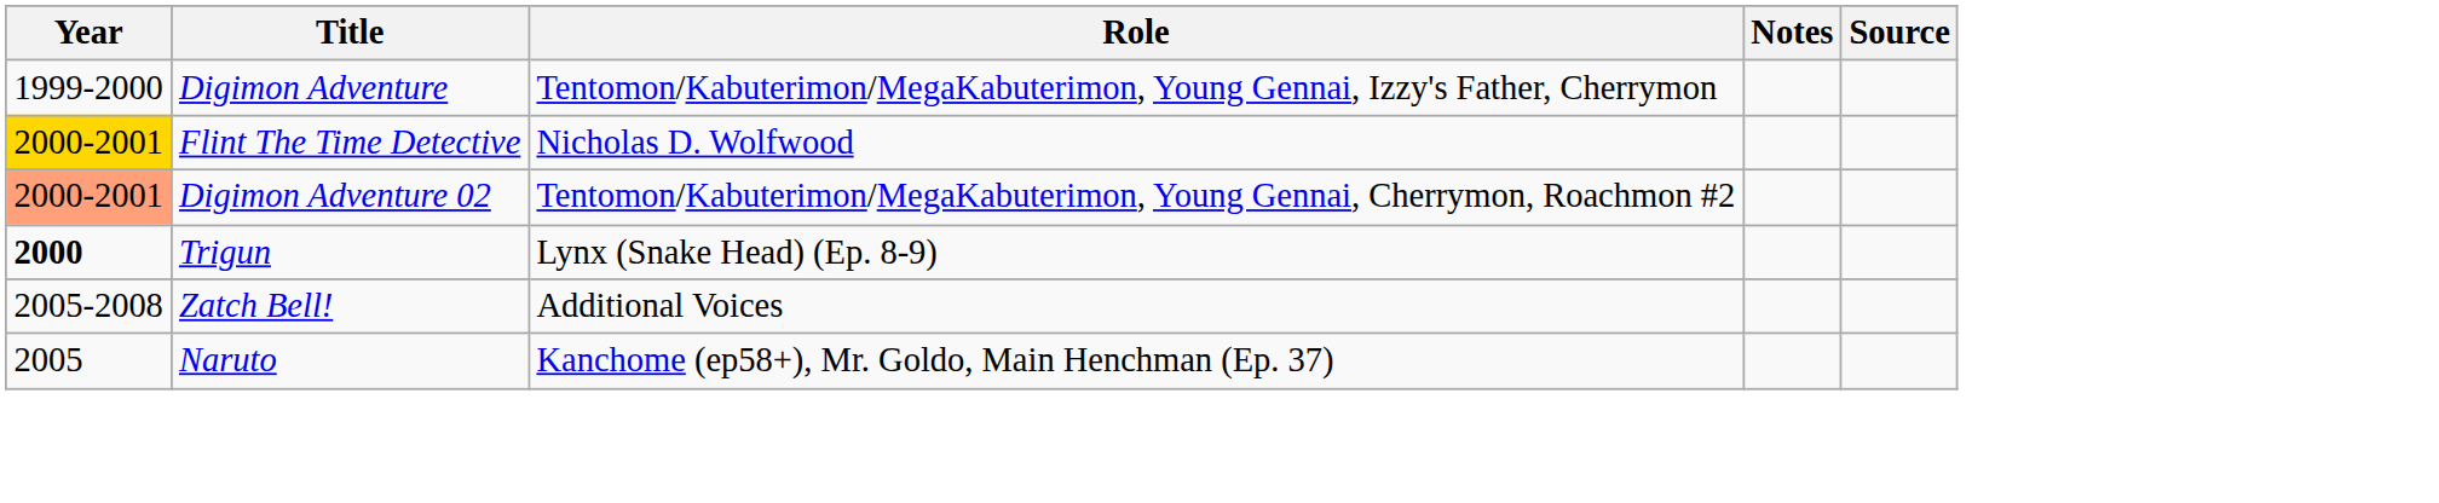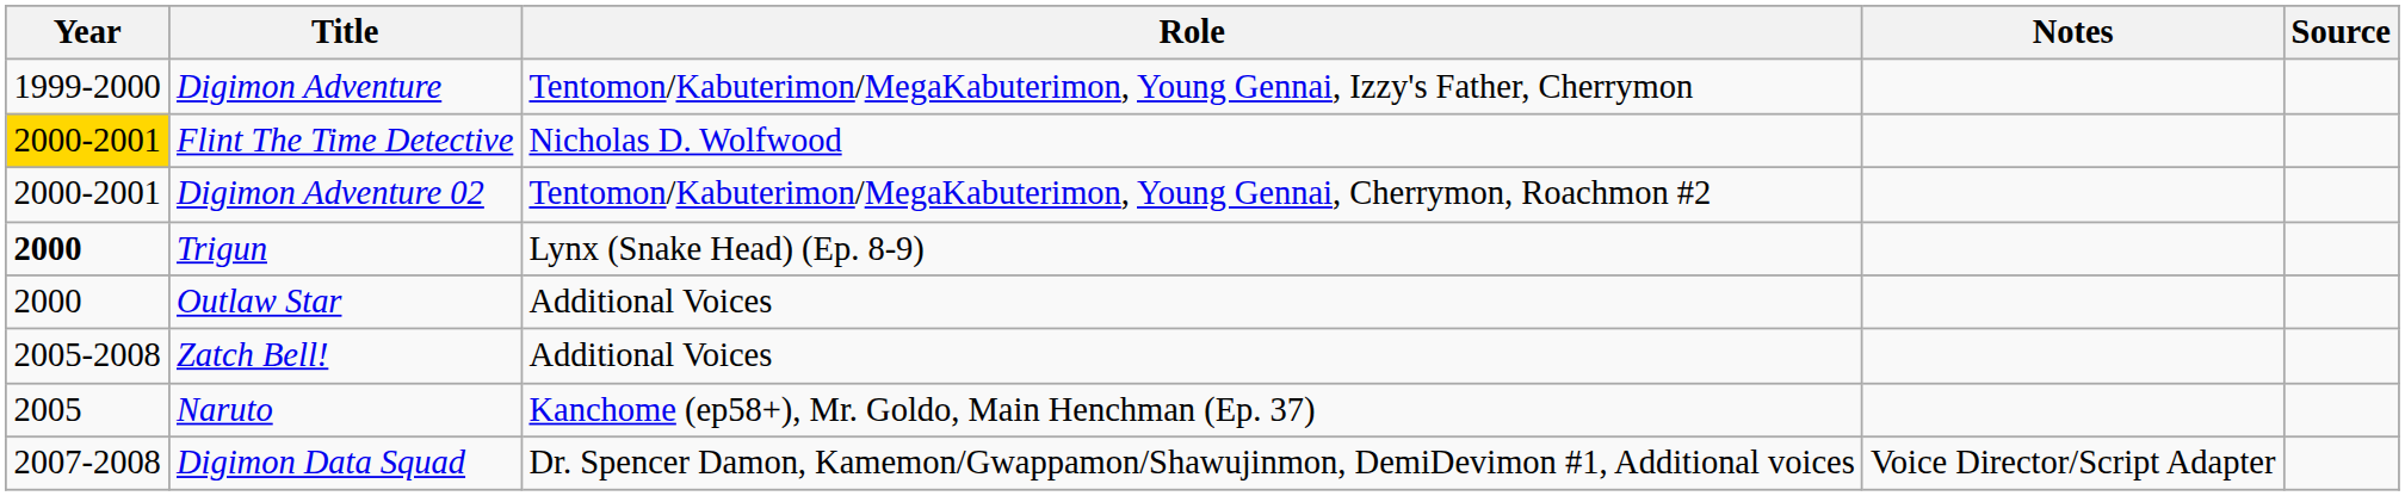Digimon Adventure 02 | Year: lightsalmon background -> no background
+ row: 2000 | Outlaw Star | Additional Voices
+ row: 2007-2008 | Digimon Data Squad | Dr. Spencer Damon, Kamemon/Gwappamon/Shawujinmon, DemiDevimon #1, Additional voices | Voice Director/Script Adapter
